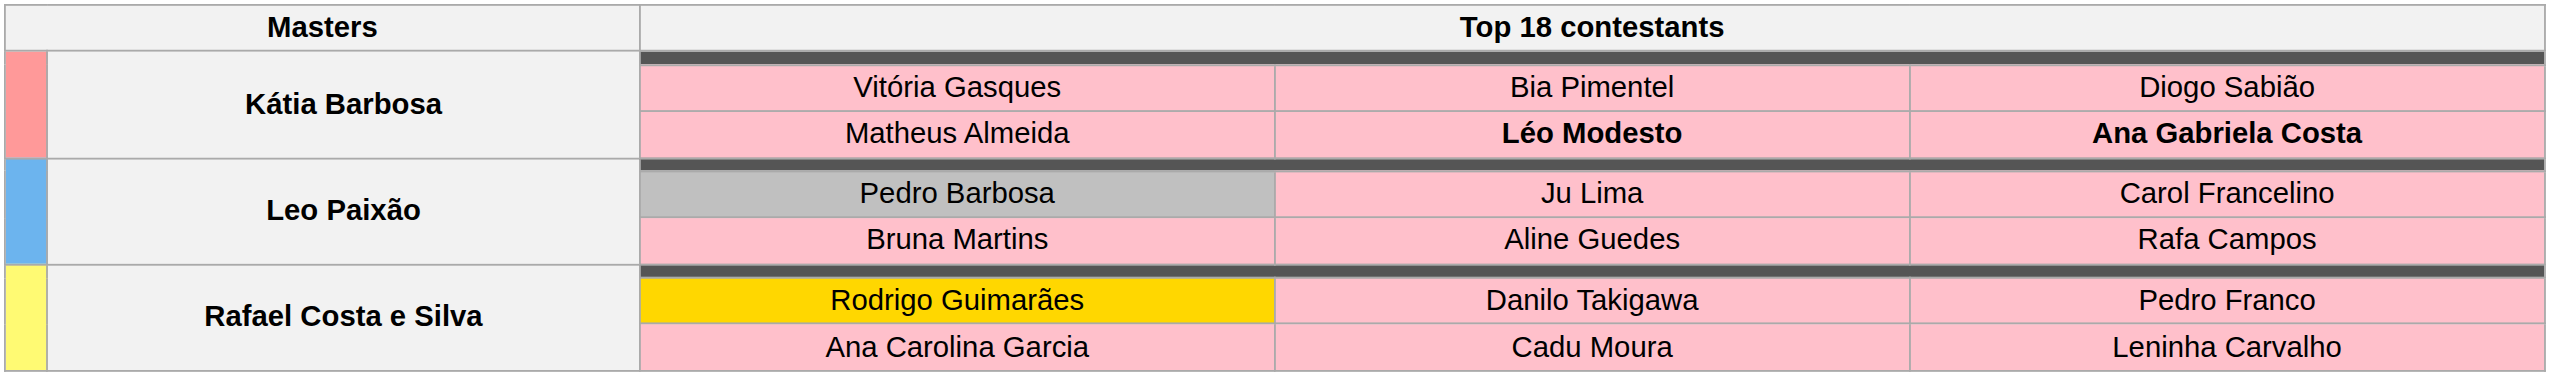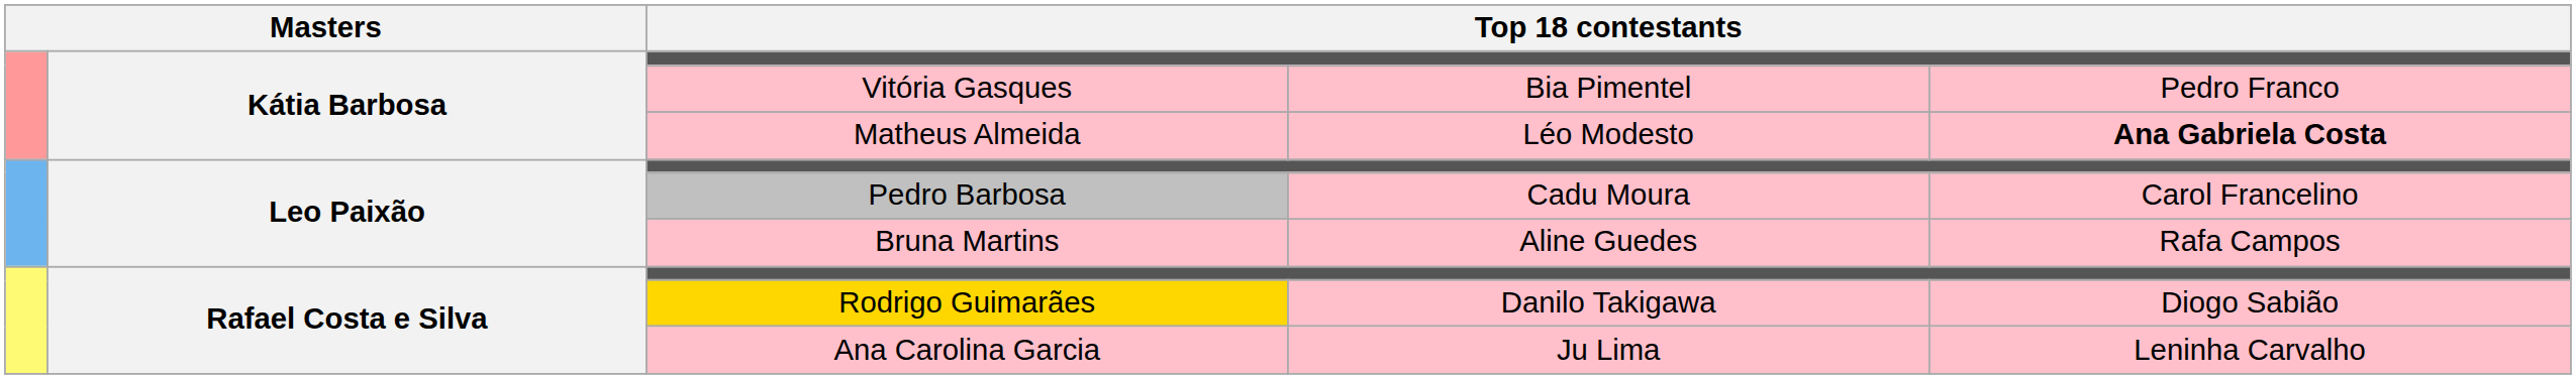Vitória Gasques | column 5: Diogo Sabião -> Pedro Franco
Matheus Almeida | column 4: bold -> normal
Pedro Barbosa | column 4: Ju Lima -> Cadu Moura
Rodrigo Guimarães | column 5: Pedro Franco -> Diogo Sabião
Ana Carolina Garcia | column 4: Cadu Moura -> Ju Lima
